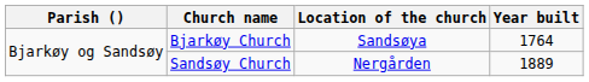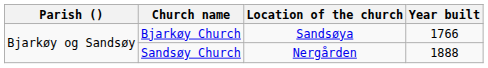Bjarkøy Church | Year built: 1764 -> 1766
Sandsøy Church | Year built: 1889 -> 1888
